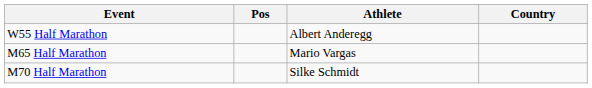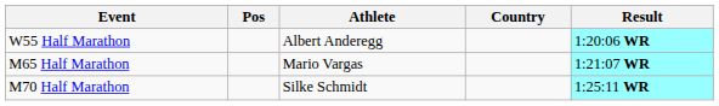+ column: Result | 1:20:06 WR | 1:21:07 WR | 1:25:11 WR
